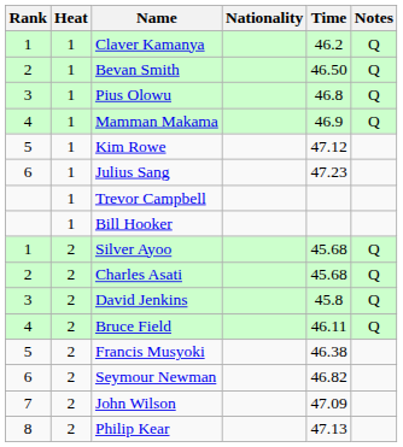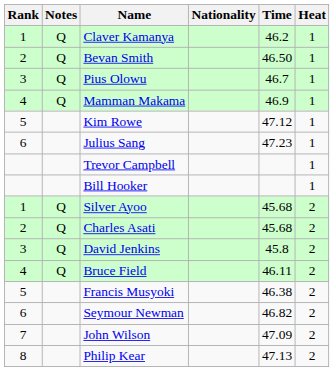columns swapped: Heat <-> Notes
Pius Olowu | Time: 46.8 -> 46.7
